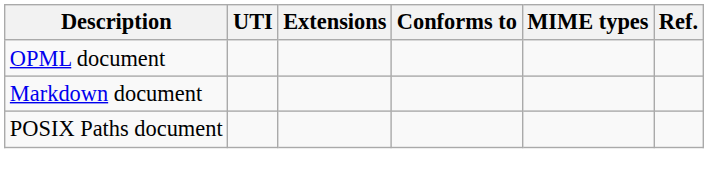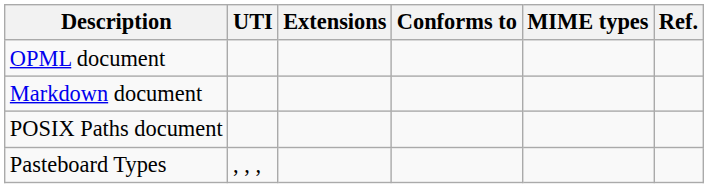+ row: Pasteboard Types | , , ,
